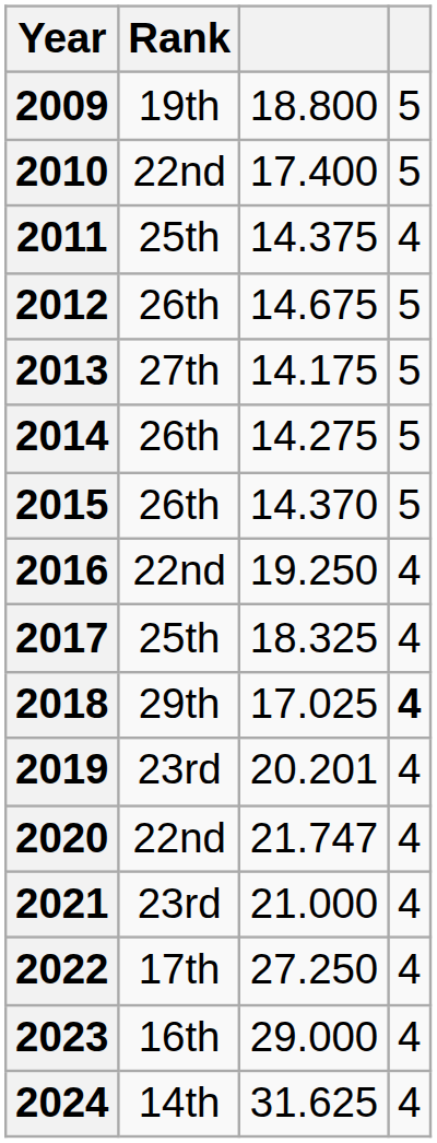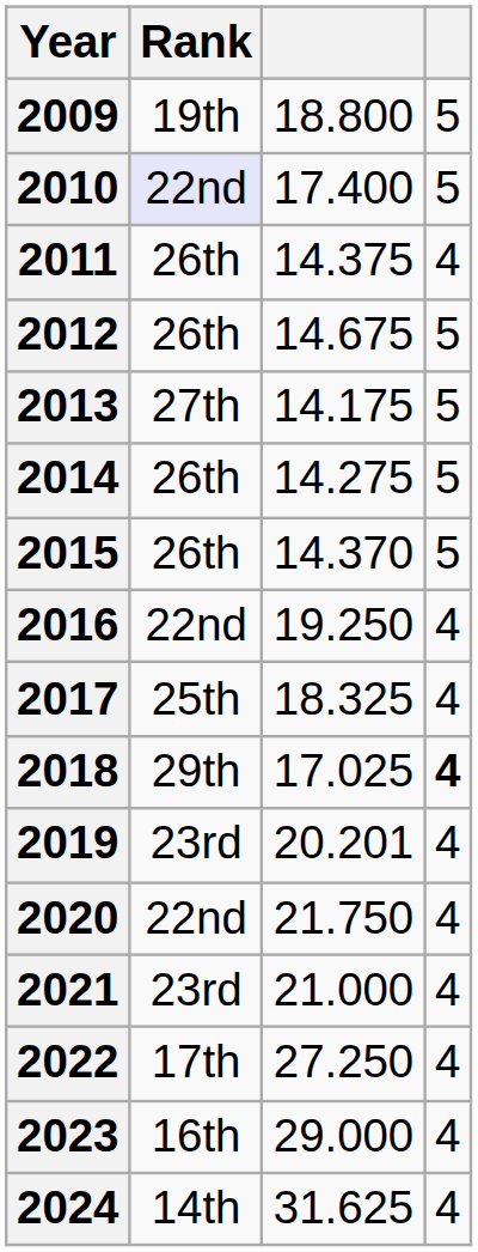2010 | Rank: no background -> lavender background
2011 | Rank: 25th -> 26th
2020 | column 3: 21.747 -> 21.750
